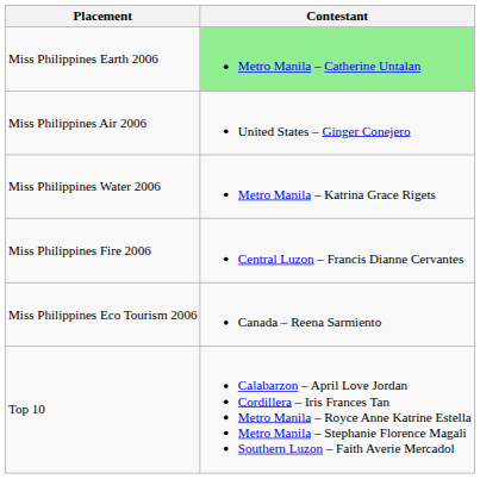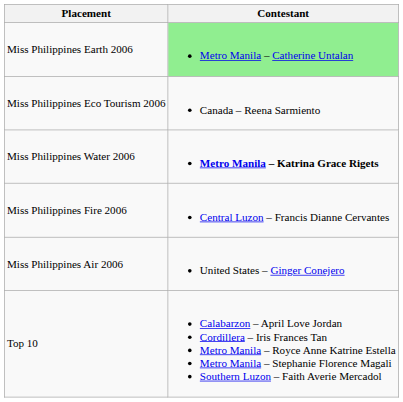rows swapped: Miss Philippines Air 2006 <-> Miss Philippines Eco Tourism 2006
Miss Philippines Water 2006 | Contestant: normal -> bold
